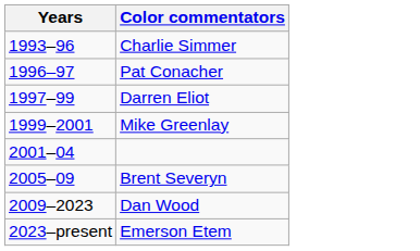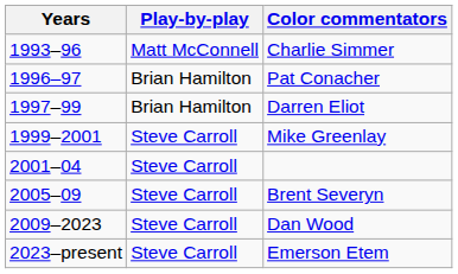+ column: Play-by-play | Matt McConnell | Brian Hamilton | Brian Hamilton | Steve Carroll | Steve Carroll | Steve Carroll | Steve Carroll | Steve Carroll
